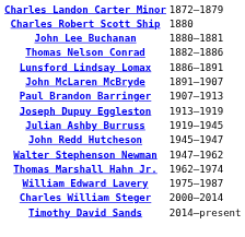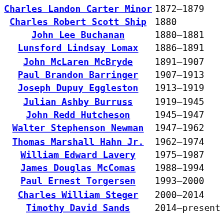- row: Thomas Nelson Conrad | 1882–1886
+ row: James Douglas McComas | 1988–1994
+ row: Paul Ernest Torgersen | 1993–2000
